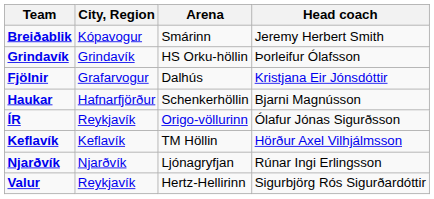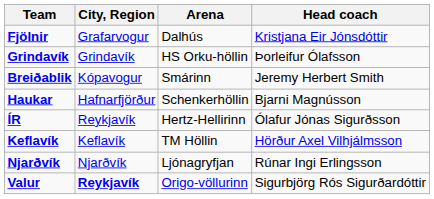rows swapped: Breiðablik <-> Fjölnir
ÍR | Arena: Origo-völlurinn -> Hertz-Hellirinn
Valur | City, Region: normal -> bold
Valur | Arena: Hertz-Hellirinn -> Origo-völlurinn
